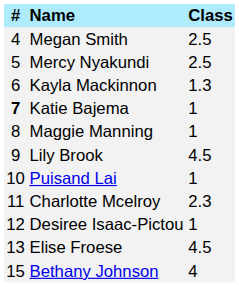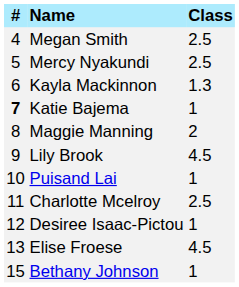Maggie Manning | Class: 1 -> 2
Charlotte Mcelroy | Class: 2.3 -> 2.5
Bethany Johnson | Class: 4 -> 1
